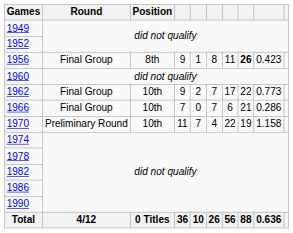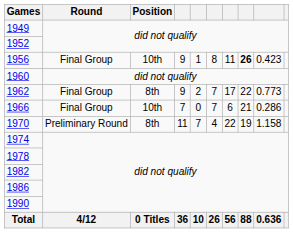1956 | Position: 8th -> 10th
1962 | Position: 10th -> 8th
1970 | Position: 10th -> 8th
